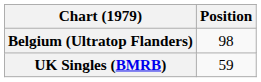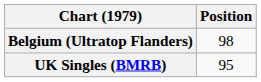UK Singles (BMRB) | Position: 59 -> 95
